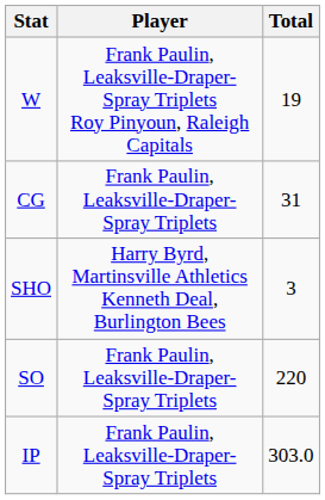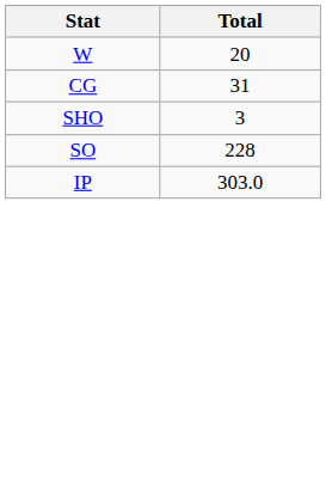- column: Player | Frank Paulin, Leaksville-Draper-Spray Triplets Roy Pinyoun, Raleigh Capitals | Frank Paulin, Leaksville-Draper-Spray Triplets | Harry Byrd, Martinsville Athletics Kenneth Deal, Burlington Bees | Frank Paulin, Leaksville-Draper-Spray Triplets | Frank Paulin, Leaksville-Draper-Spray Triplets
W | Total: 19 -> 20
SO | Total: 220 -> 228
